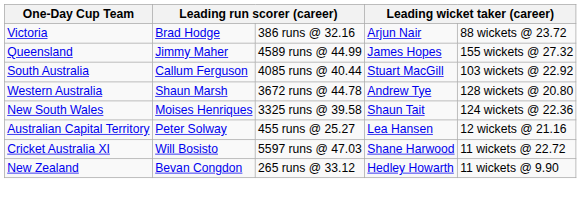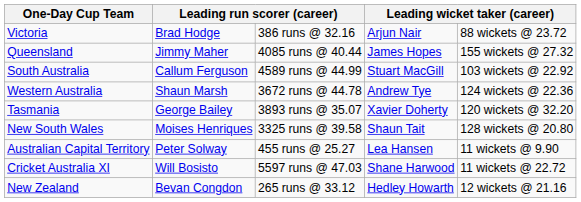Queensland | column 3: 4589 runs @ 44.99 -> 4085 runs @ 40.44
South Australia | column 3: 4085 runs @ 40.44 -> 4589 runs @ 44.99
Western Australia | column 5: 128 wickets @ 20.80 -> 124 wickets @ 22.36
+ row: Tasmania | George Bailey | 3893 runs @ 35.07 | Xavier Doherty | 120 wickets @ 32.20
New South Wales | column 5: 124 wickets @ 22.36 -> 128 wickets @ 20.80
Australian Capital Territory | column 5: 12 wickets @ 21.16 -> 11 wickets @ 9.90
New Zealand | column 5: 11 wickets @ 9.90 -> 12 wickets @ 21.16
